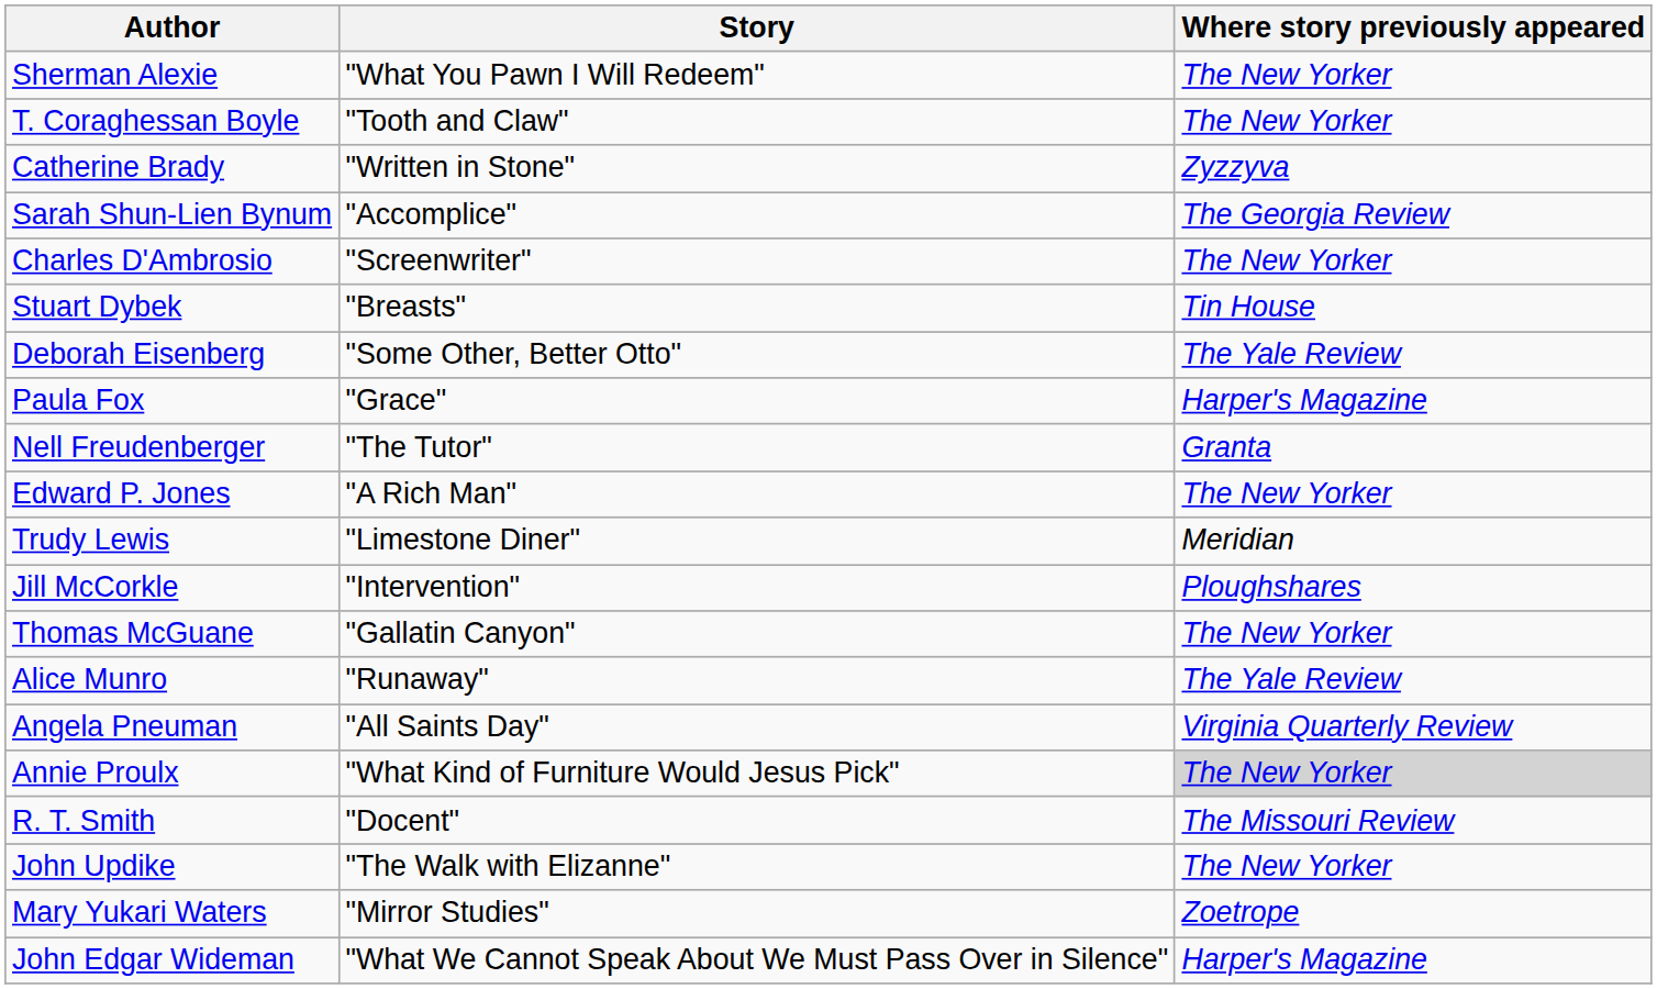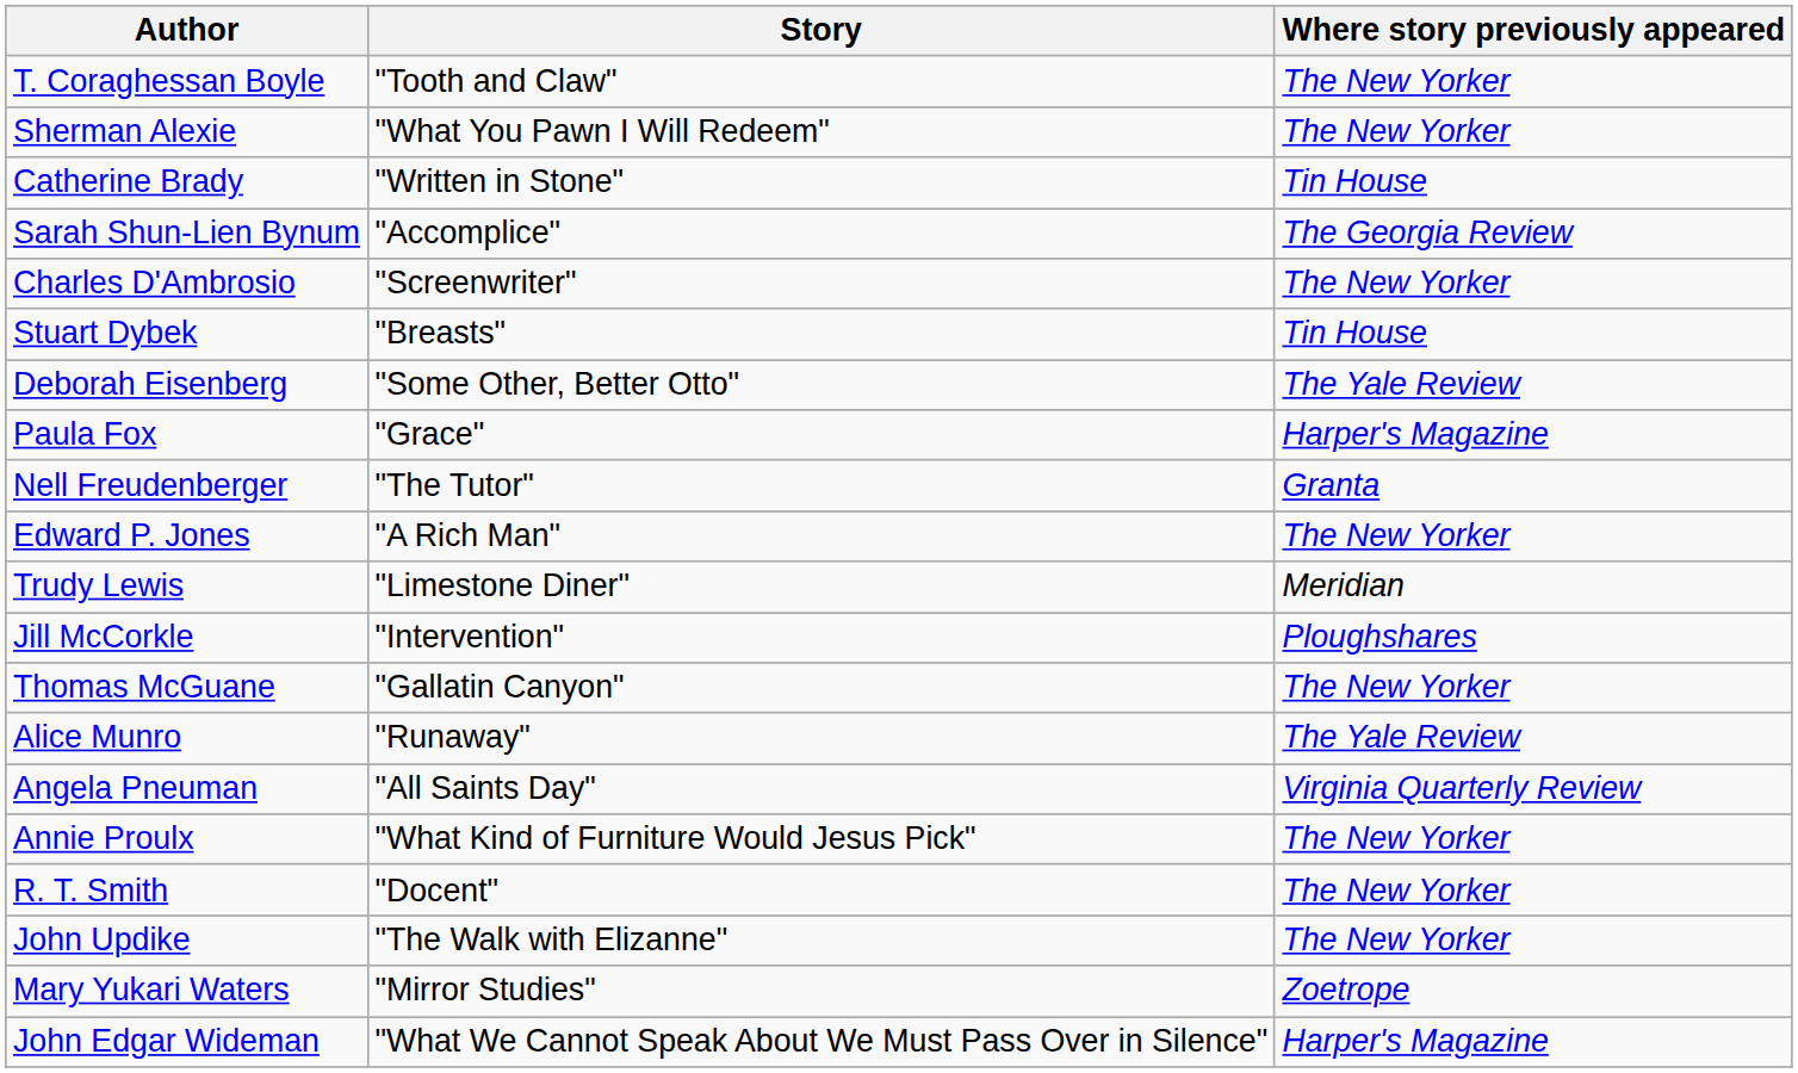rows swapped: Sherman Alexie <-> T. Coraghessan Boyle
Catherine Brady | Where story previously appeared: Zyzzyva -> Tin House
Annie Proulx | Where story previously appeared: lightgrey background -> no background
R. T. Smith | Where story previously appeared: The Missouri Review -> The New Yorker
